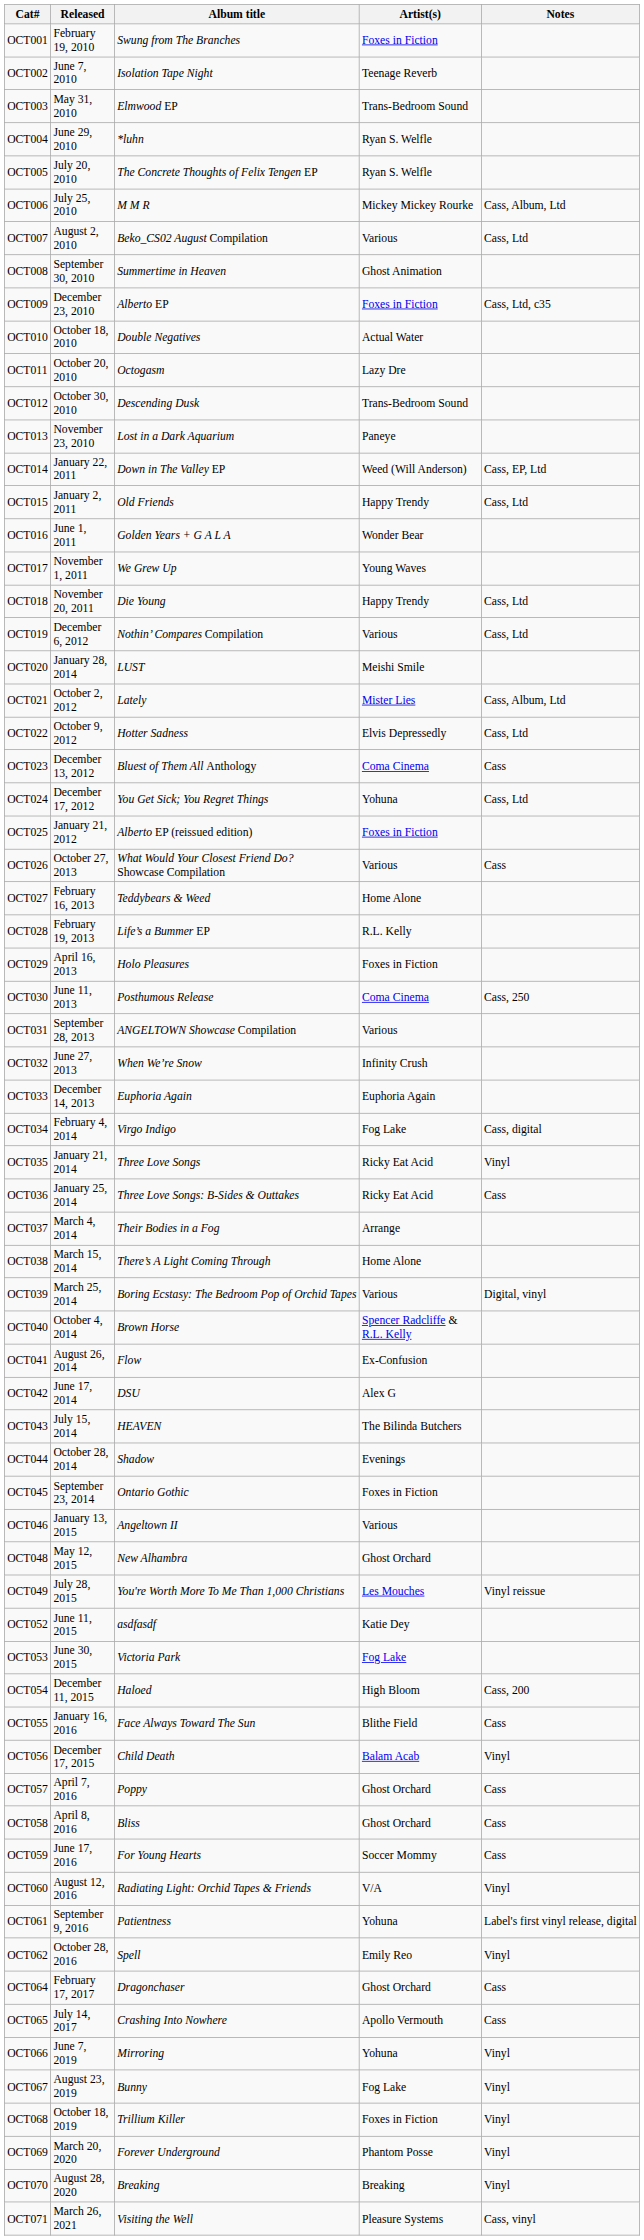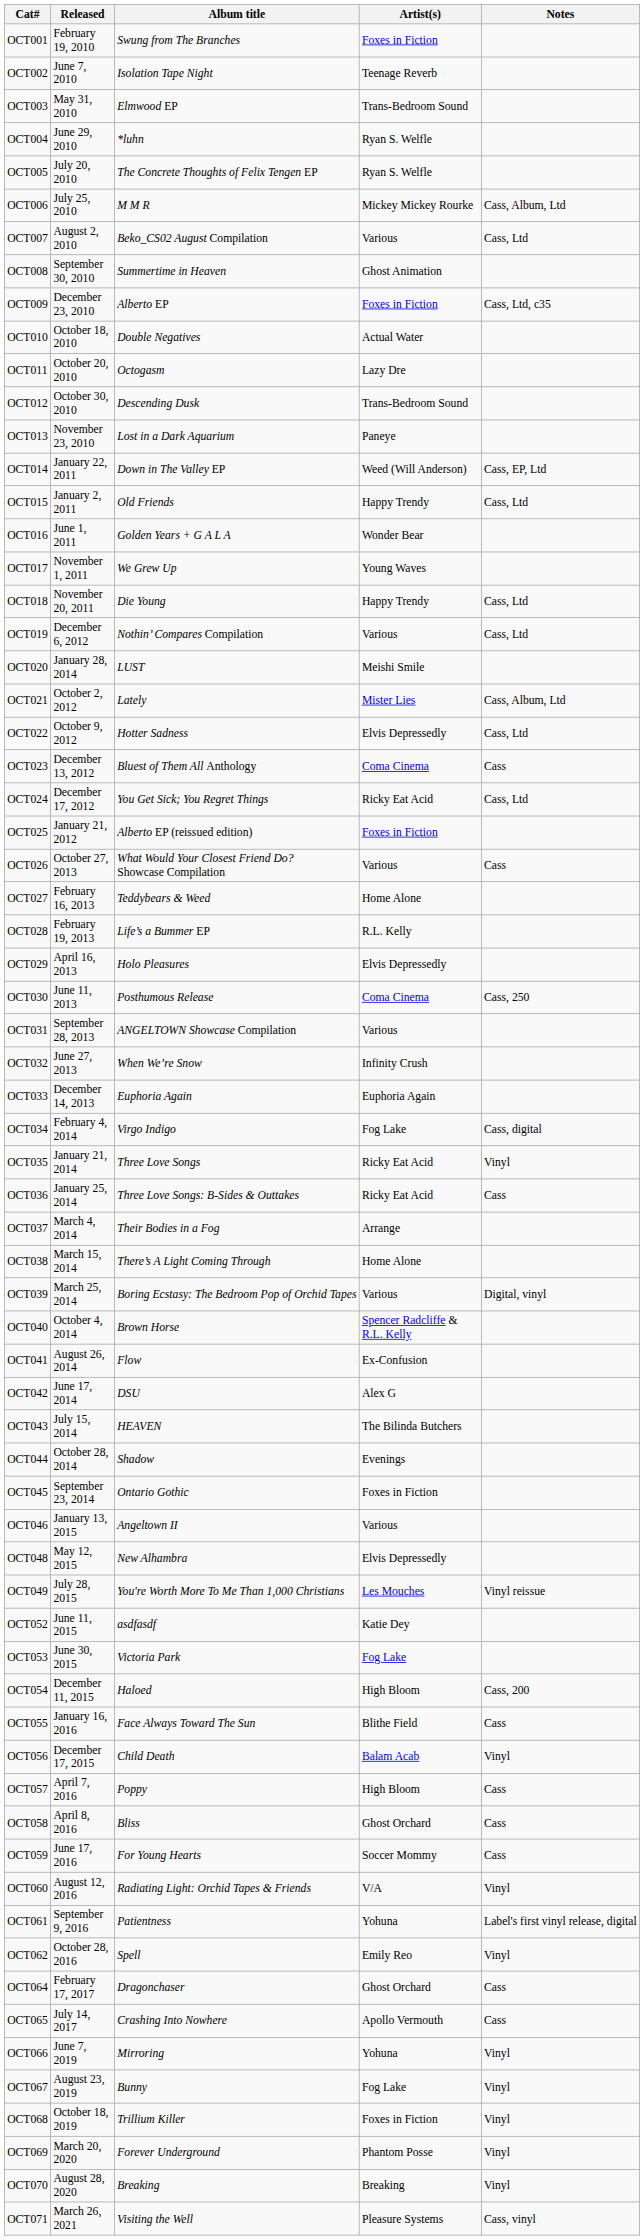OCT024 | Artist(s): Yohuna -> Ricky Eat Acid
OCT029 | Artist(s): Foxes in Fiction -> Elvis Depressedly
OCT048 | Artist(s): Ghost Orchard -> Elvis Depressedly
OCT057 | Artist(s): Ghost Orchard -> High Bloom
